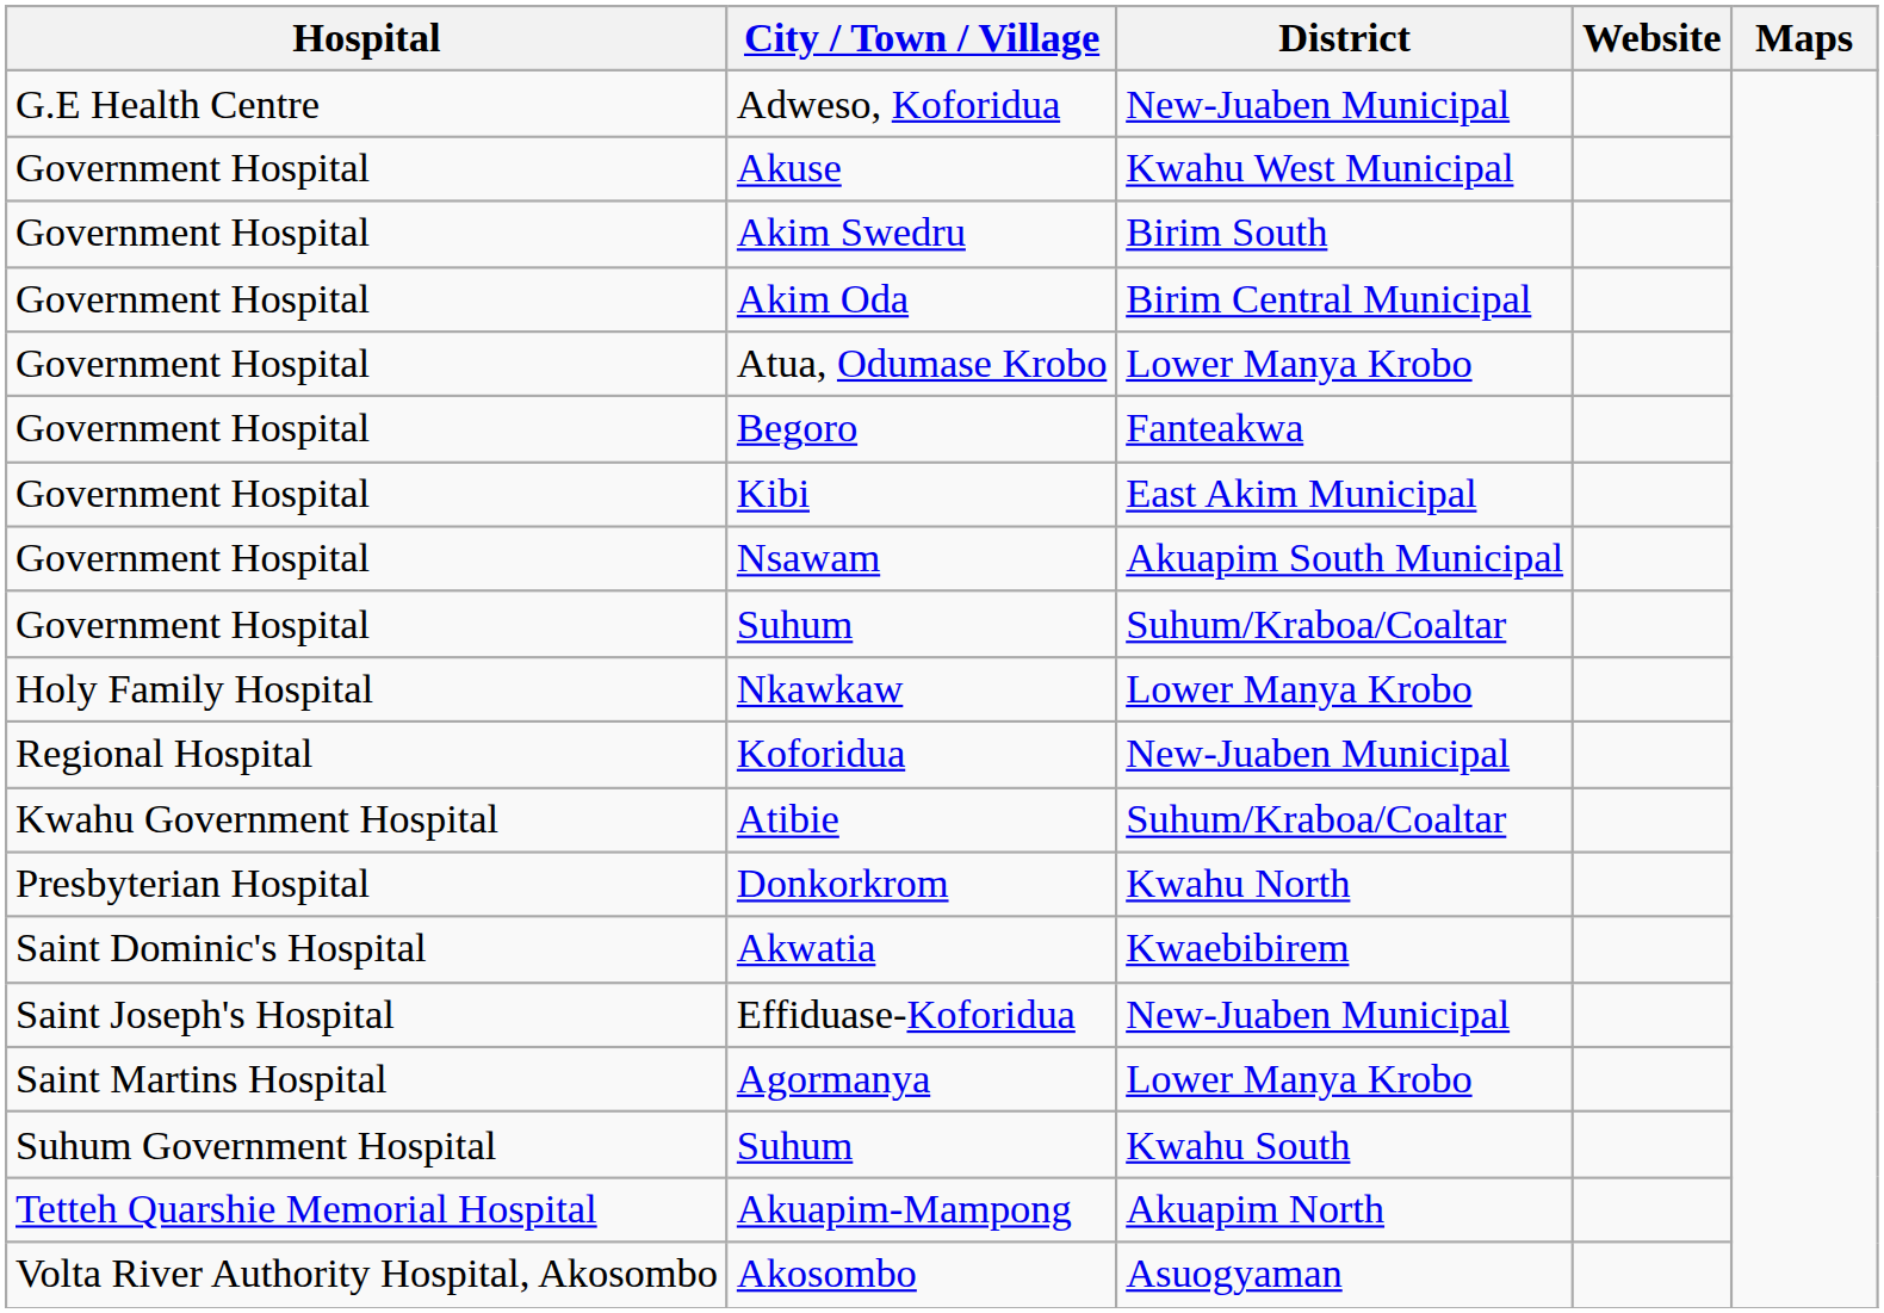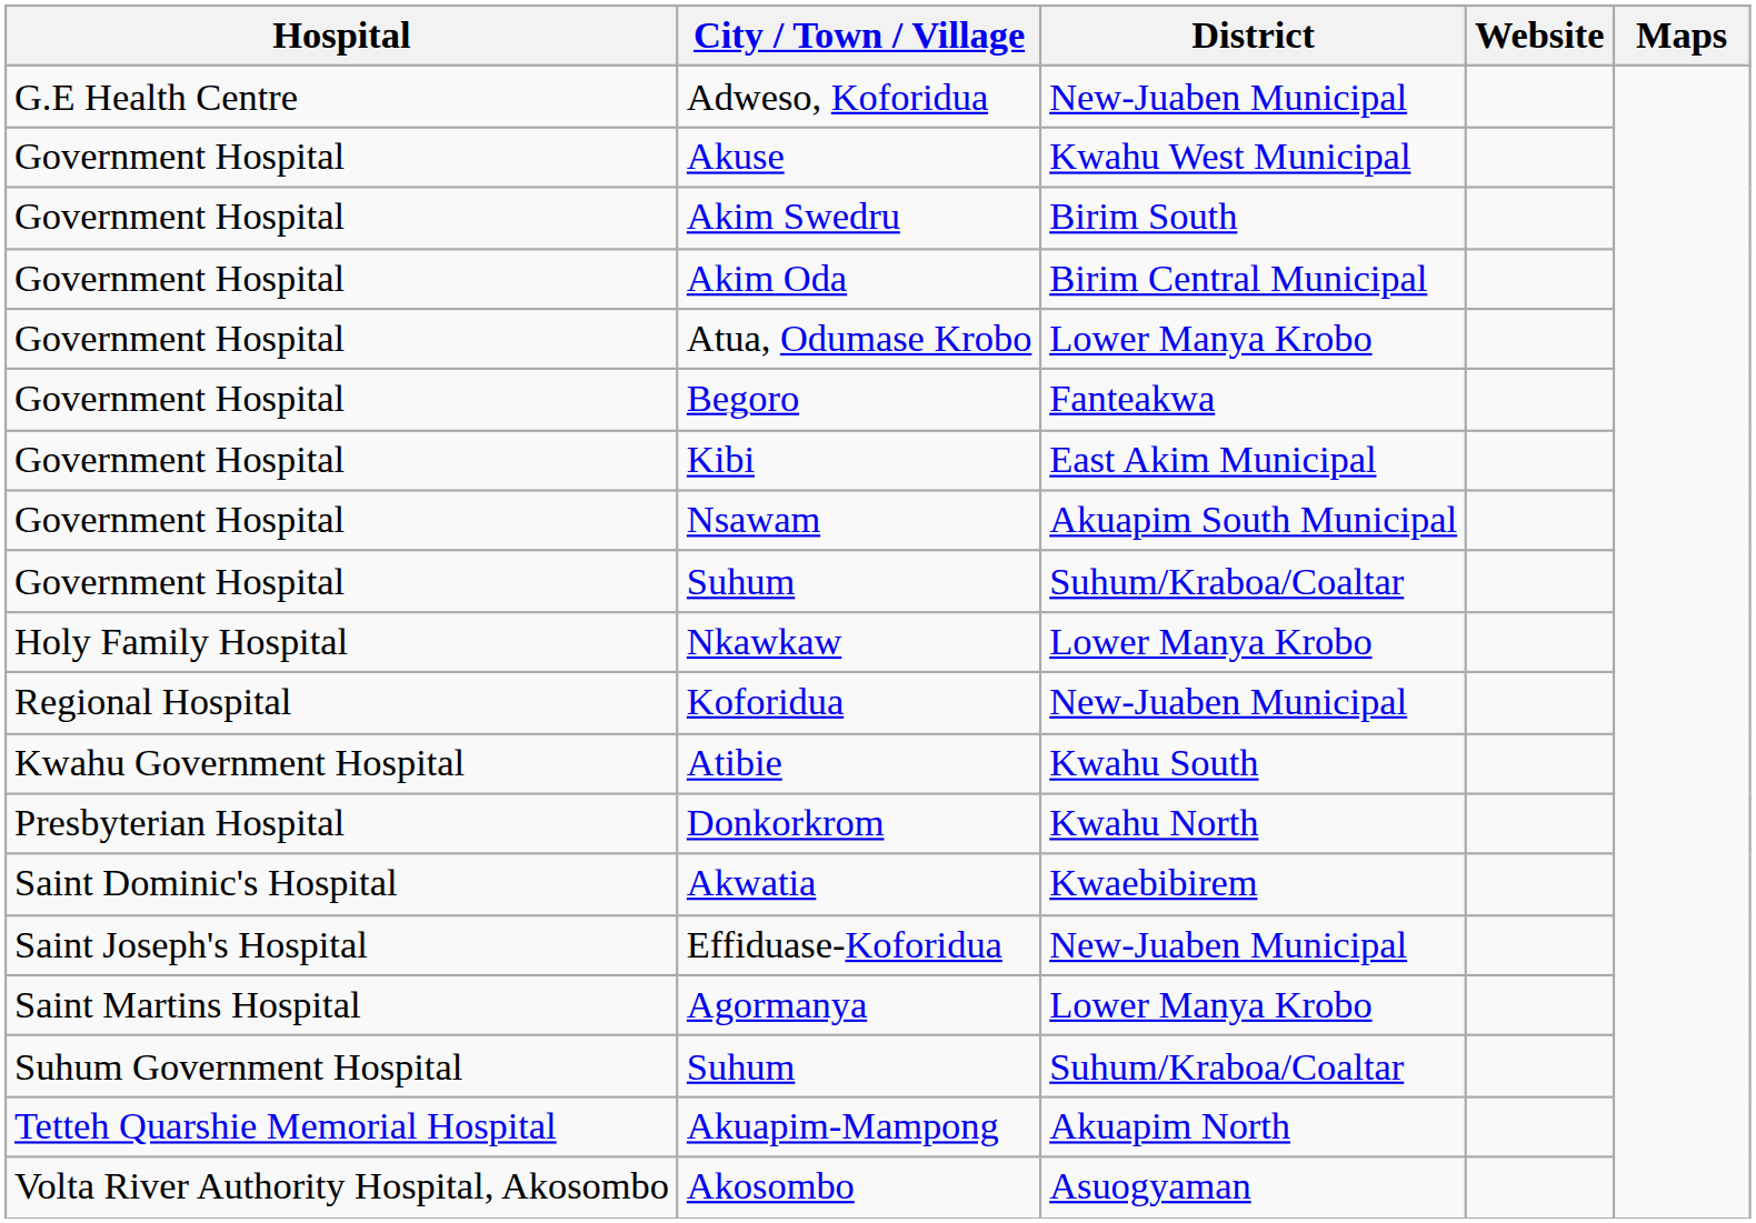Atibie | District: Suhum/Kraboa/Coaltar -> Kwahu South
Suhum Government Hospital / Suhum | District: Kwahu South -> Suhum/Kraboa/Coaltar
